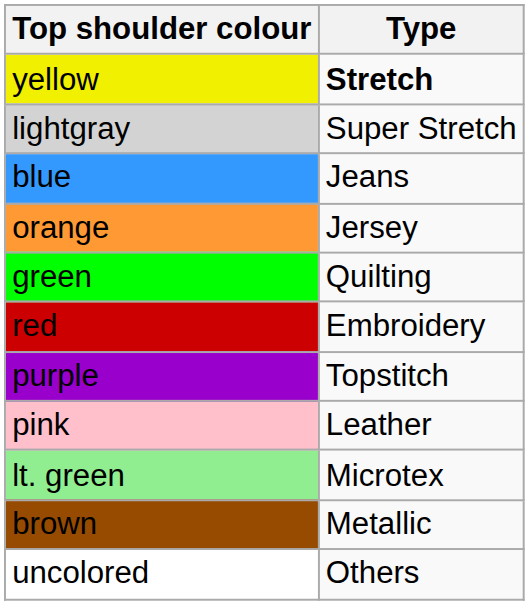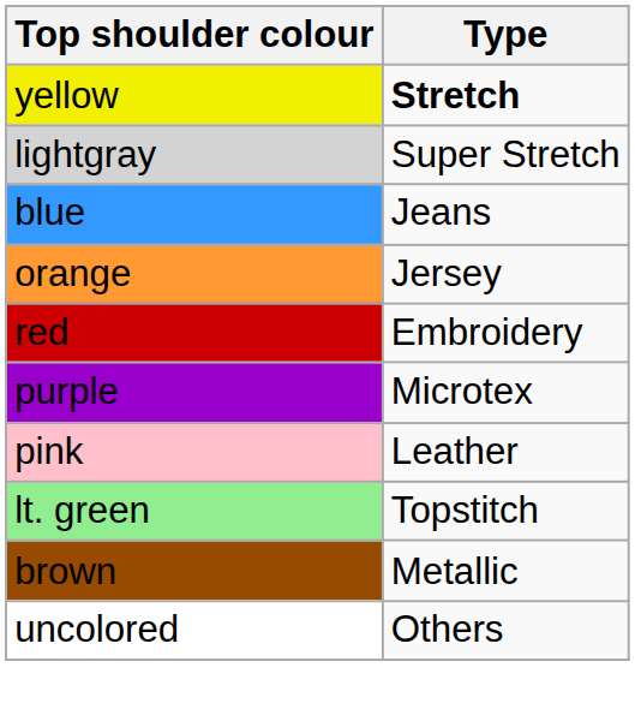- row: green | Quilting
purple | Type: Topstitch -> Microtex
lt. green | Type: Microtex -> Topstitch
